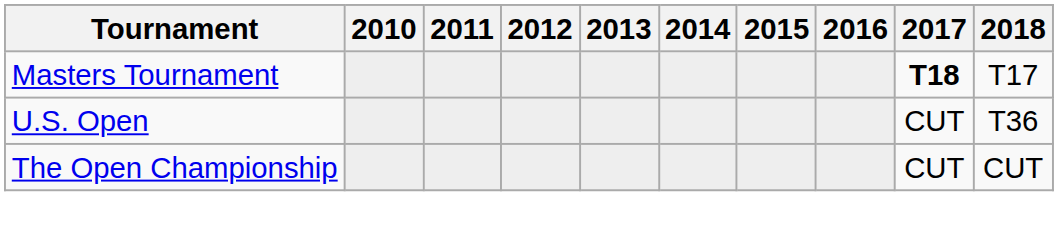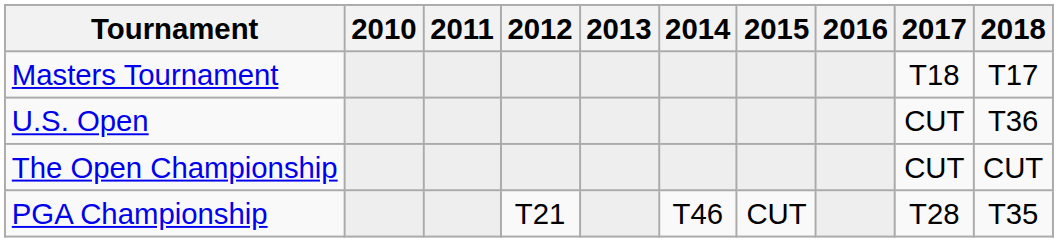Masters Tournament | 2017: bold -> normal
+ row: PGA Championship | T21 | T46 | CUT | T28 | T35
